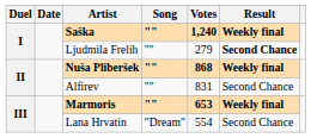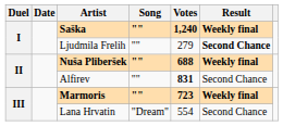Nuša Pliberšek | Votes: 868 -> 688
Alfirev | Votes: normal -> bold
Marmoris | Votes: 653 -> 723
